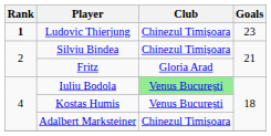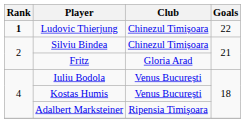Ludovic Thierjung | Goals: 23 -> 22
Iuliu Bodola | Club: lightgreen background -> no background
Adalbert Marksteiner | Club: Chinezul Timișoara -> Ripensia Timişoara
